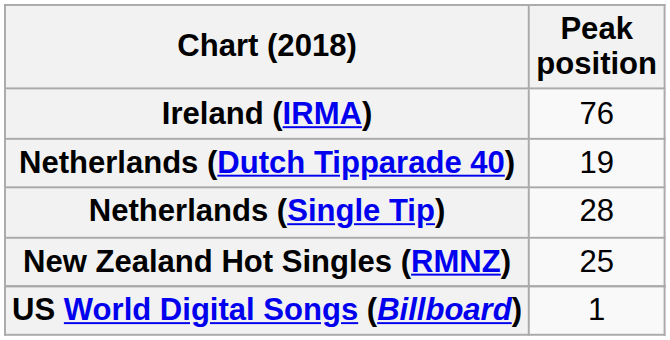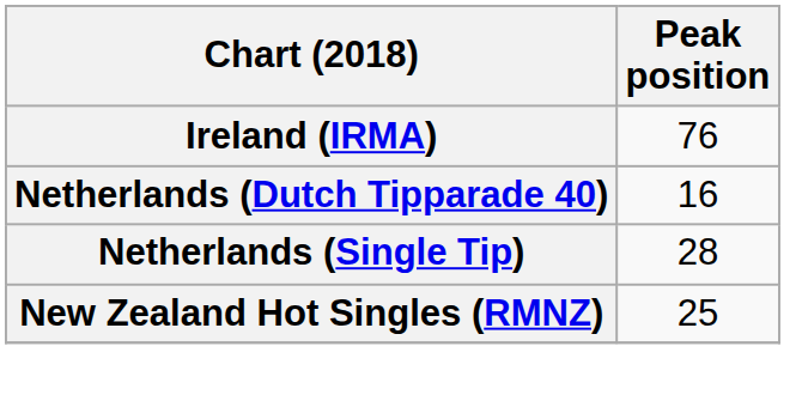Netherlands (Dutch Tipparade 40) | Peak position: 19 -> 16
- row: US World Digital Songs (Billboard) | 1
